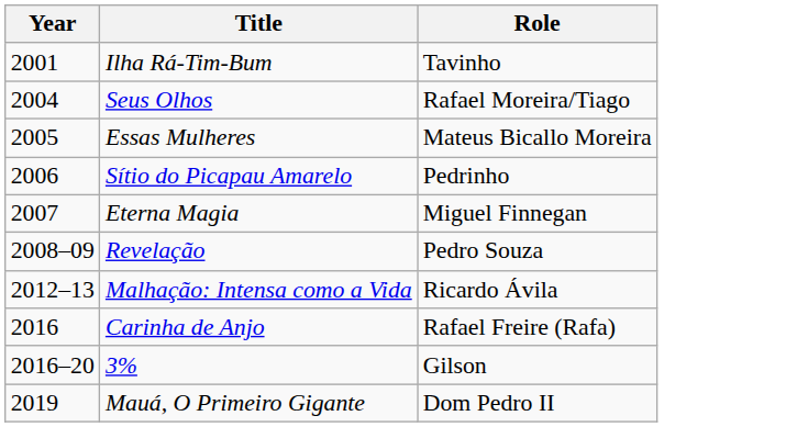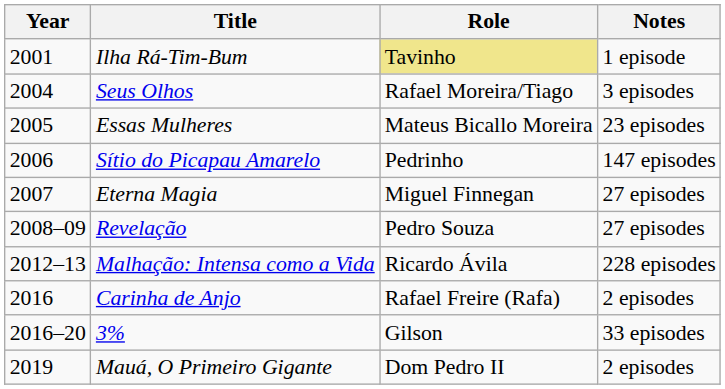+ column: Notes | 1 episode | 3 episodes | 23 episodes | 147 episodes | 27 episodes | 27 episodes | 228 episodes | 2 episodes | 33 episodes | 2 episodes
Ilha Rá-Tim-Bum | Role: no background -> khaki background
